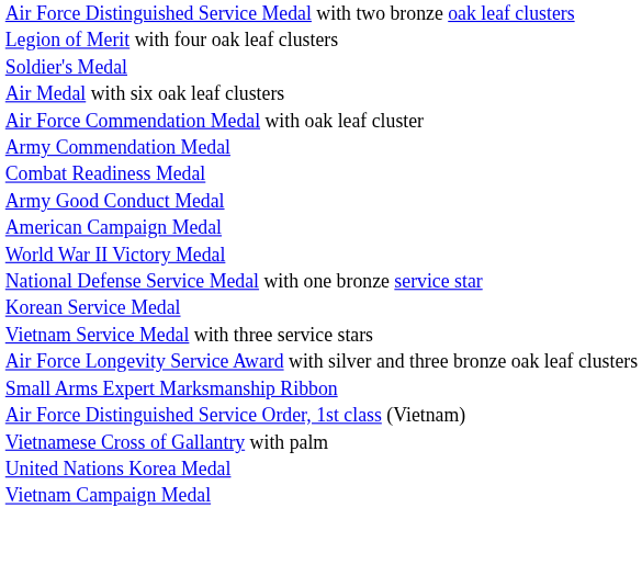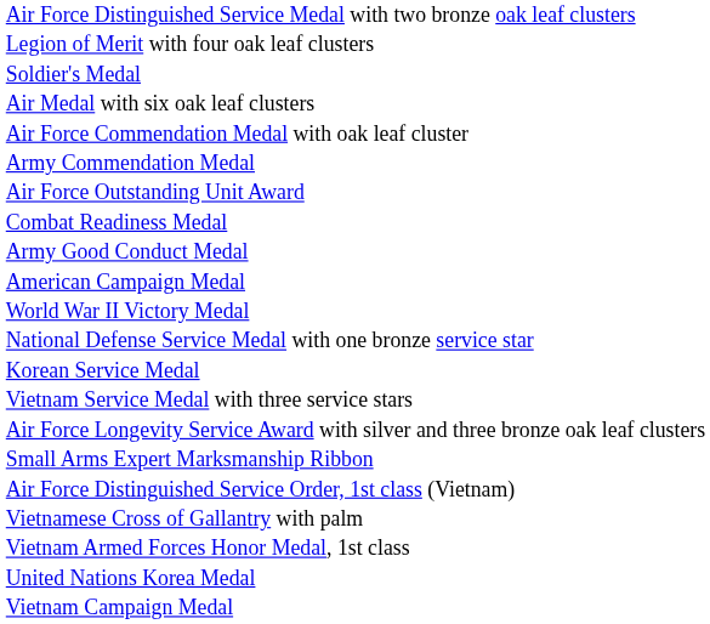+ row: Air Force Outstanding Unit Award
+ row: Vietnam Armed Forces Honor Medal, 1st class
